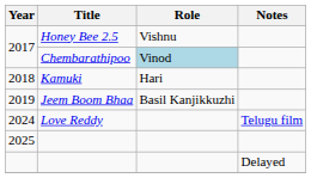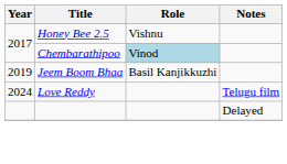- row: 2018 | Kamuki | Hari
- row: 2025
